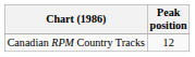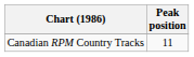Canadian RPM Country Tracks | Peak position: 12 -> 11
